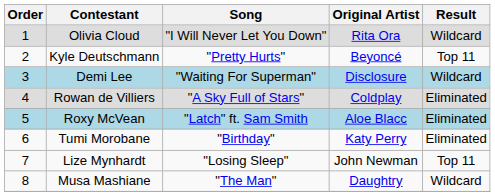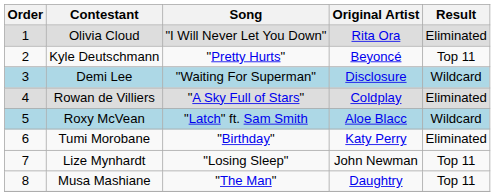Olivia Cloud | Result: Wildcard -> Eliminated
Roxy McVean | Result: Eliminated -> Wildcard
Musa Mashiane | Result: Wildcard -> Top 11
